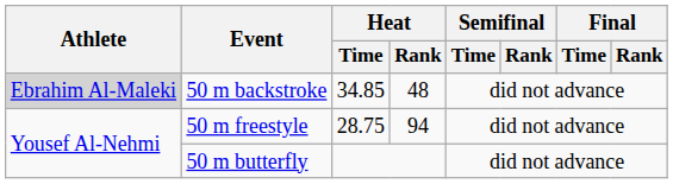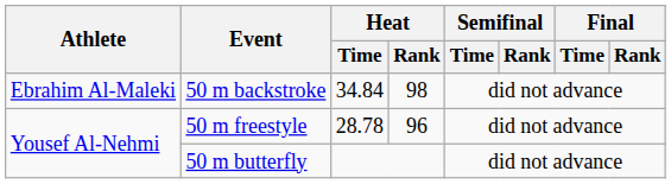50 m backstroke | Athlete: lightgrey background -> no background
50 m backstroke | Heat / Time: 34.85 -> 34.84
50 m backstroke | Heat / Rank: 48 -> 98
50 m freestyle | Heat / Time: 28.75 -> 28.78
50 m freestyle | Heat / Rank: 94 -> 96
